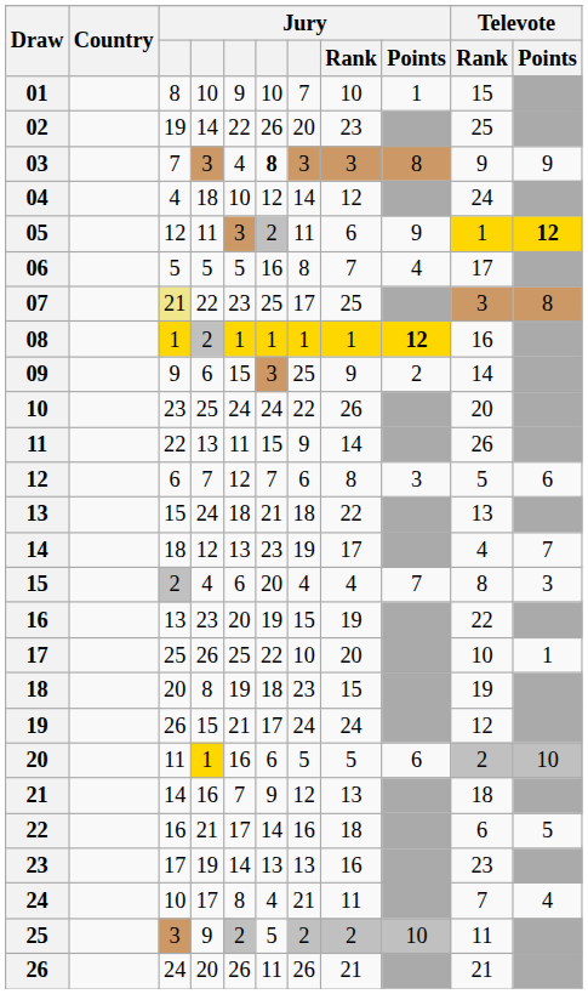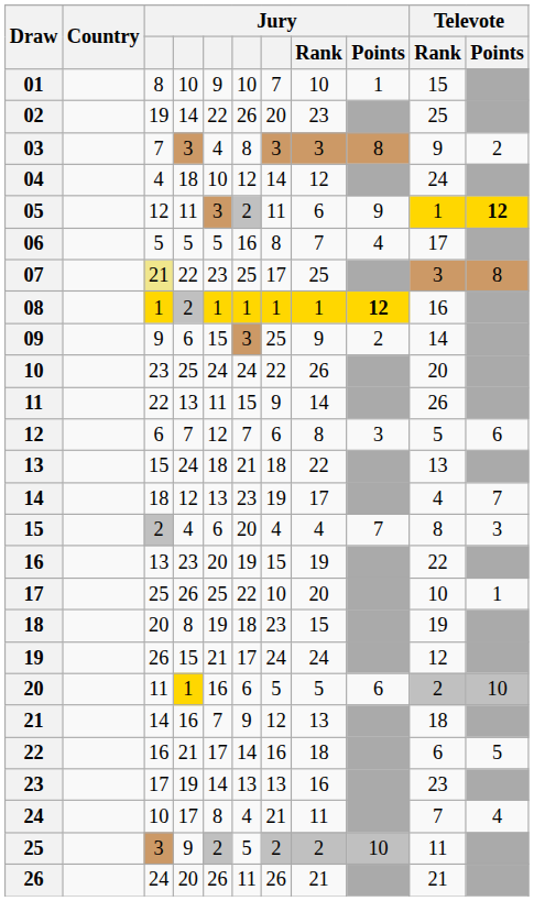03 | column 6: bold -> normal
03 | Televote / Points: 9 -> 2
